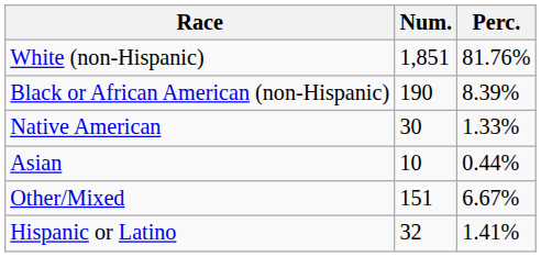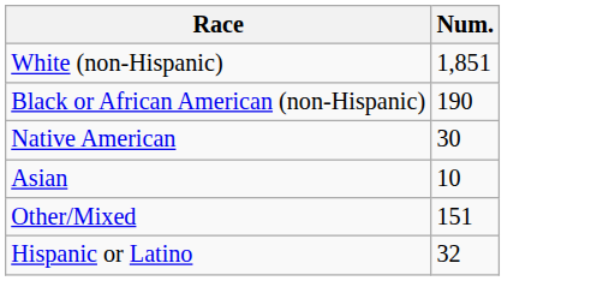- column: Perc. | 81.76% | 8.39% | 1.33% | 0.44% | 6.67% | 1.41%
